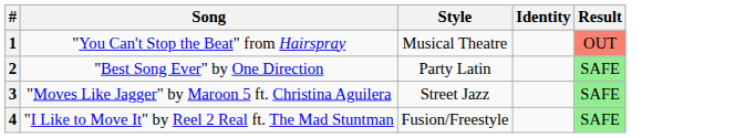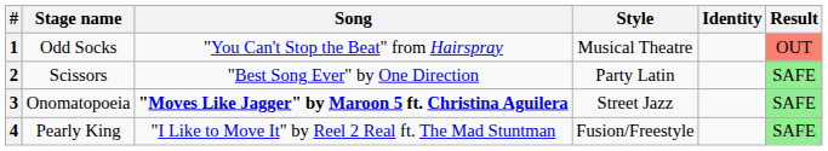+ column: Stage name | Odd Socks | Scissors | Onomatopoeia | Pearly King
3 | Song: normal -> bold
